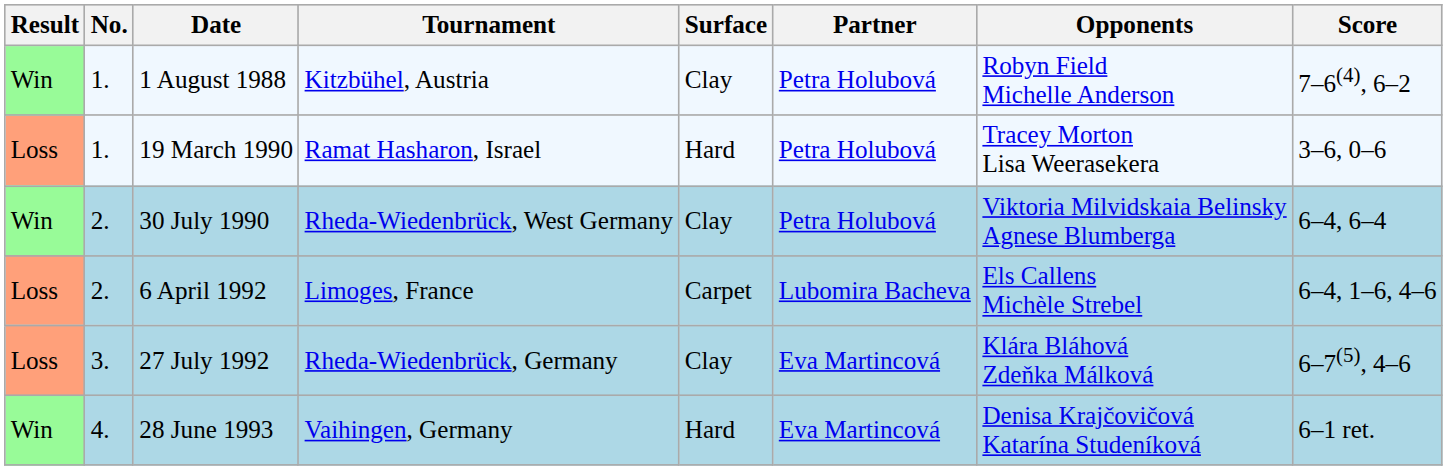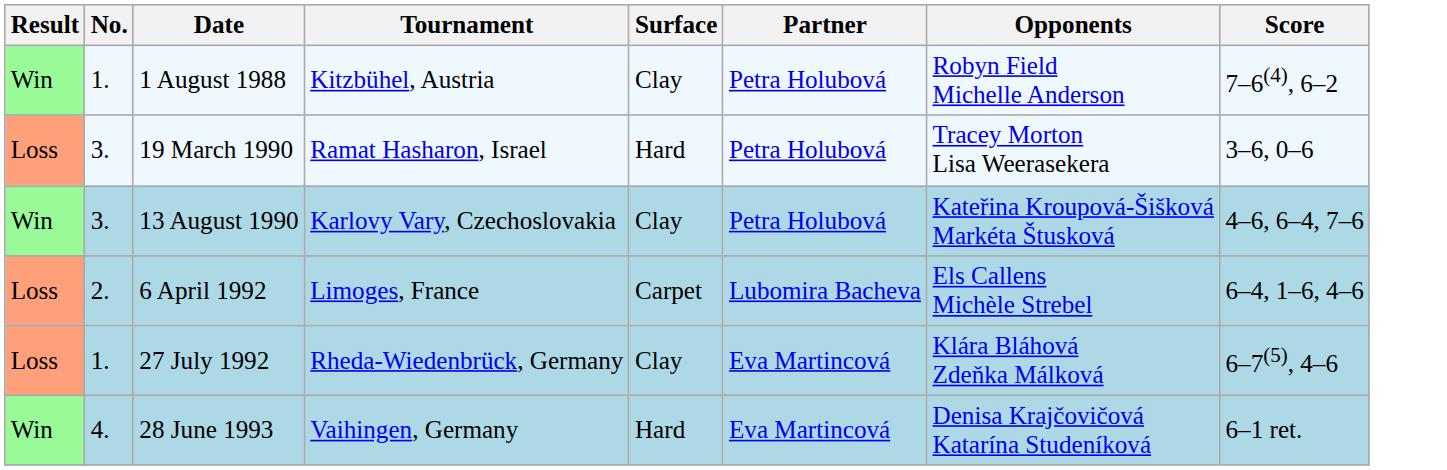19 March 1990 | No.: 1. -> 3.
- row: Win | 2. | 30 July 1990 | Rheda-Wiedenbrück, West Germany | Clay | Petra Holubová | Viktoria Milvidskaia Belinsky Agnese Blumberga | 6–4, 6–4
+ row: Win | 3. | 13 August 1990 | Karlovy Vary, Czechoslovakia | Clay | Petra Holubová | Kateřina Kroupová-Šišková Markéta Štusková | 4–6, 6–4, 7–6
27 July 1992 | No.: 3. -> 1.
